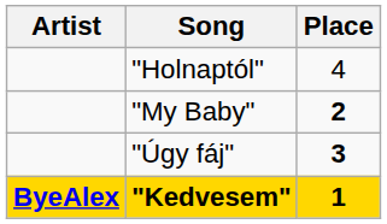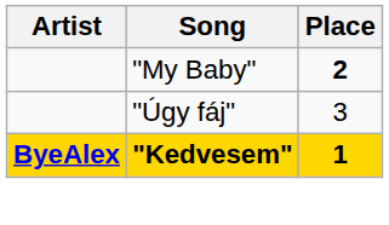- row: "Holnaptól" | 4
"Úgy fáj" | Place: bold -> normal
